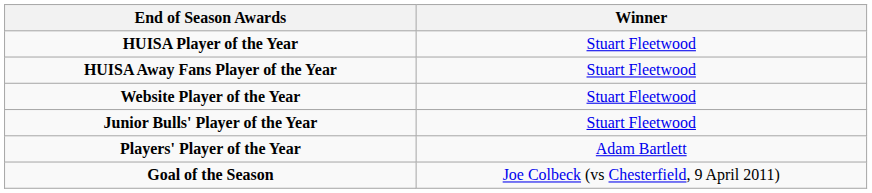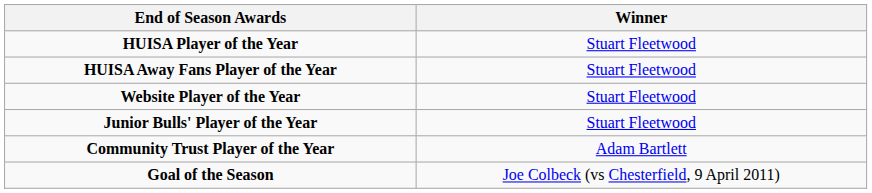+ row: Community Trust Player of the Year | Adam Bartlett
- row: Players' Player of the Year | Adam Bartlett
